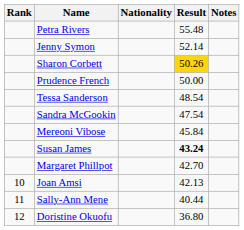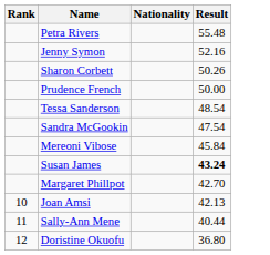- column: Notes
Jenny Symon | Result: 52.14 -> 52.16
Sharon Corbett | Result: gold background -> no background
